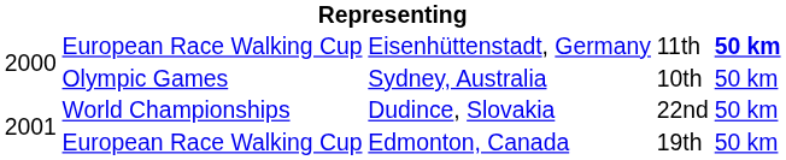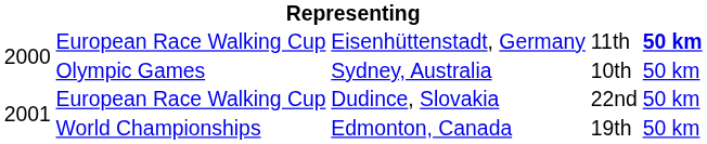Dudince, Slovakia | column 2: World Championships -> European Race Walking Cup
Edmonton, Canada | column 2: European Race Walking Cup -> World Championships
